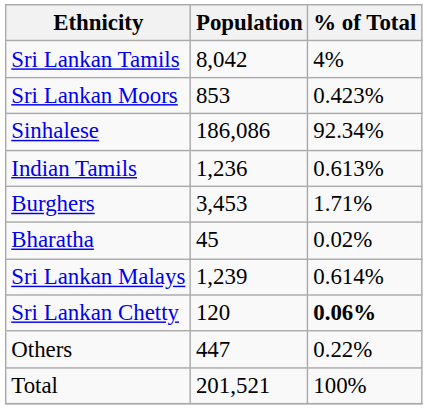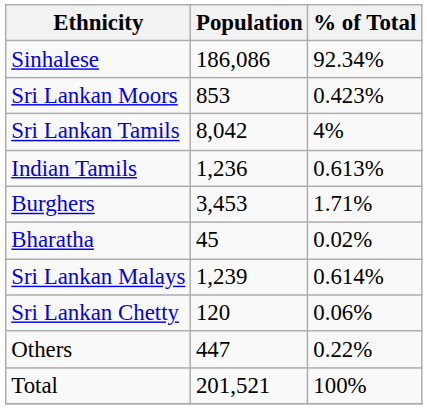rows swapped: Sinhalese <-> Sri Lankan Tamils
Sri Lankan Chetty | % of Total: bold -> normal
